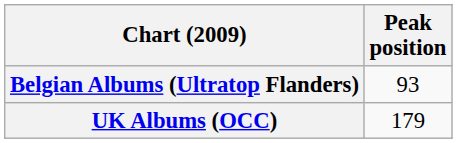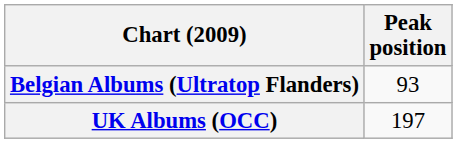UK Albums (OCC) | Peak position: 179 -> 197
